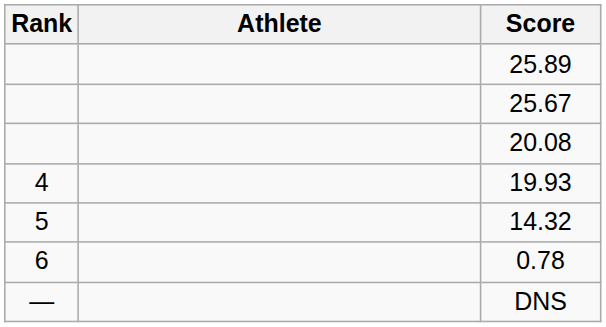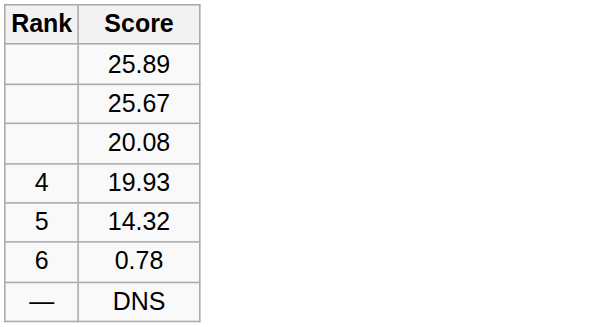- column: Athlete
